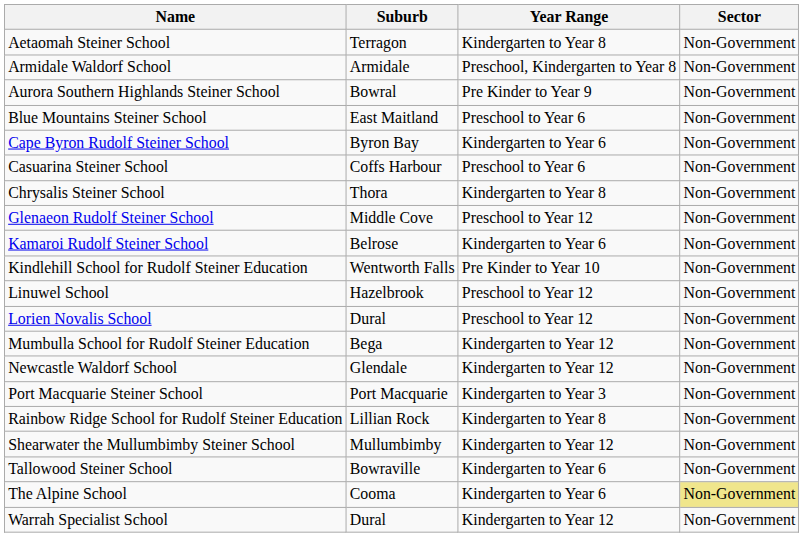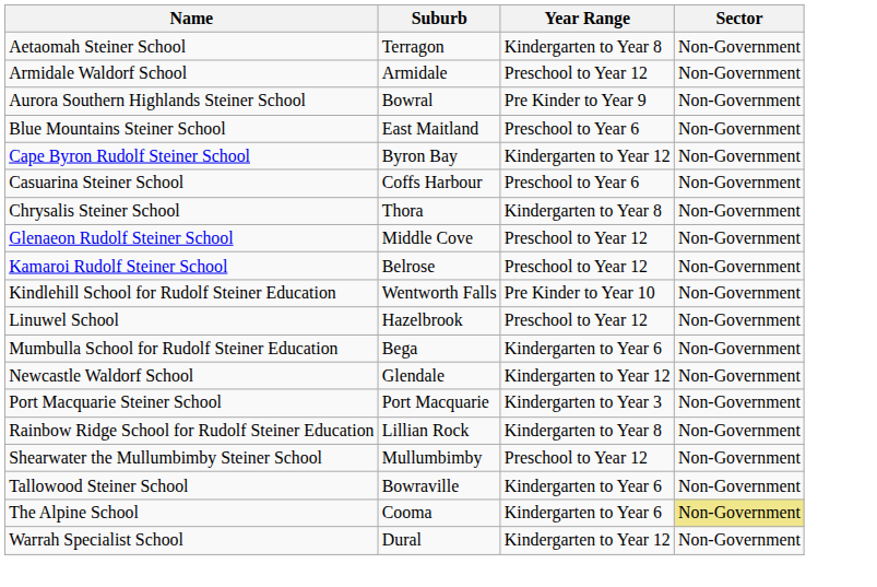Armidale Waldorf School | Year Range: Preschool, Kindergarten to Year 8 -> Preschool to Year 12
Cape Byron Rudolf Steiner School | Year Range: Kindergarten to Year 6 -> Kindergarten to Year 12
Kamaroi Rudolf Steiner School | Year Range: Kindergarten to Year 6 -> Preschool to Year 12
- row: Lorien Novalis School | Dural | Preschool to Year 12 | Non-Government
Mumbulla School for Rudolf Steiner Education | Year Range: Kindergarten to Year 12 -> Kindergarten to Year 6
Shearwater the Mullumbimby Steiner School | Year Range: Kindergarten to Year 12 -> Preschool to Year 12
